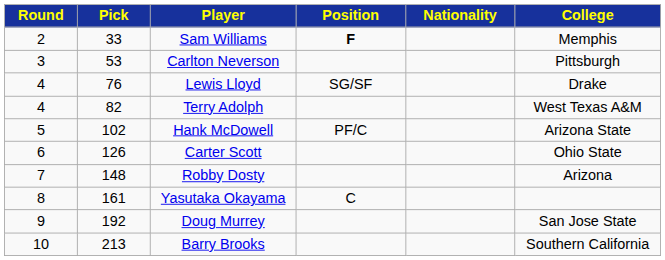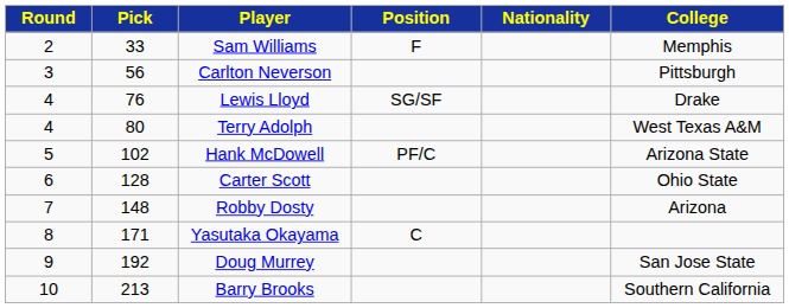Sam Williams | Position: bold -> normal
Carlton Neverson | Pick: 53 -> 56
Terry Adolph | Pick: 82 -> 80
Carter Scott | Pick: 126 -> 128
Yasutaka Okayama | Pick: 161 -> 171
